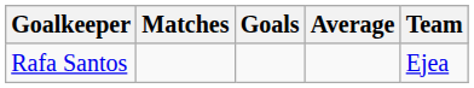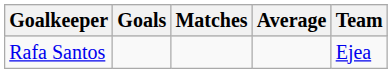columns swapped: Goals <-> Matches
